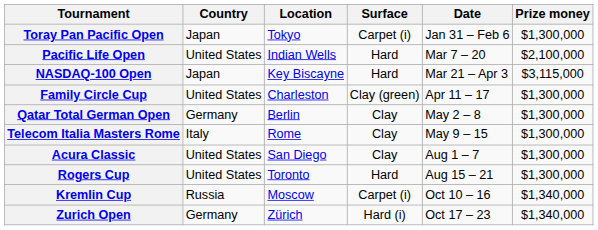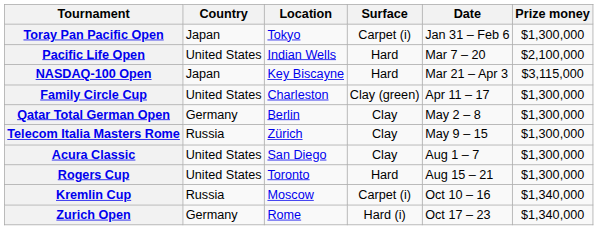Telecom Italia Masters Rome | Country: Italy -> Russia
Telecom Italia Masters Rome | Location: Rome -> Zürich
Zurich Open | Location: Zürich -> Rome
